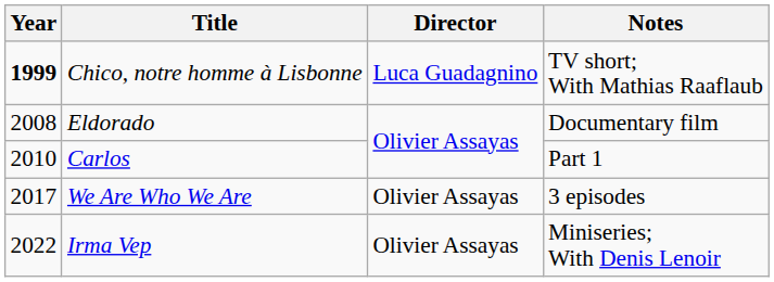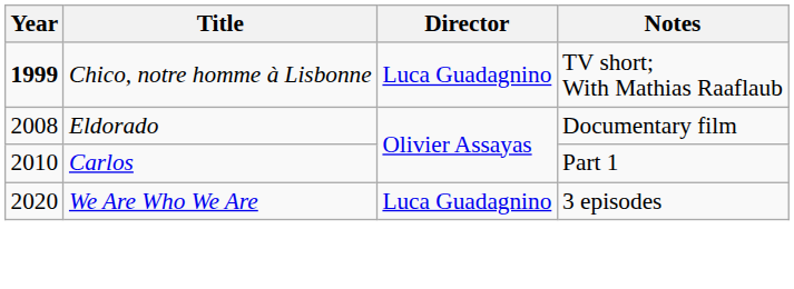We Are Who We Are | Year: 2017 -> 2020
We Are Who We Are | Director: Olivier Assayas -> Luca Guadagnino
- row: 2022 | Irma Vep | Olivier Assayas | Miniseries; With Denis Lenoir
